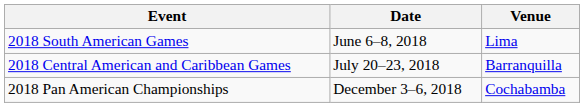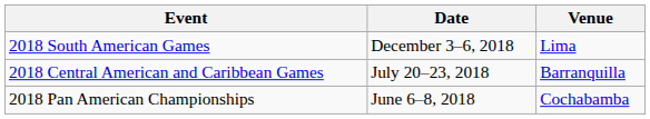2018 South American Games | Date: June 6–8, 2018 -> December 3–6, 2018
2018 Pan American Championships | Date: December 3–6, 2018 -> June 6–8, 2018
